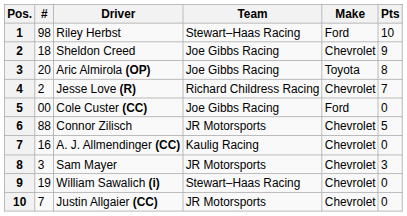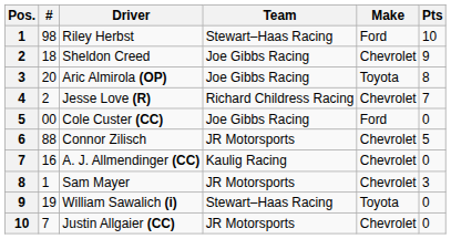Sam Mayer | #: 3 -> 1
William Sawalich (i) | Make: Chevrolet -> Toyota
